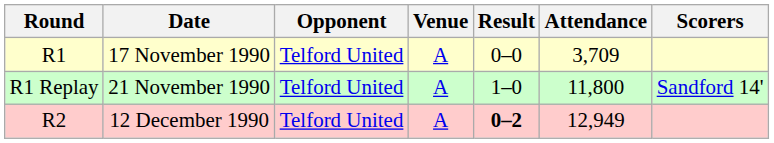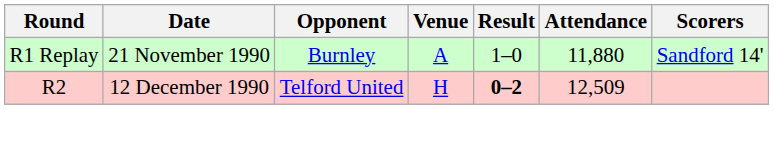- row: R1 | 17 November 1990 | Telford United | A | 0–0 | 3,709
21 November 1990 | Opponent: Telford United -> Burnley
21 November 1990 | Attendance: 11,800 -> 11,880
12 December 1990 | Venue: A -> H
12 December 1990 | Attendance: 12,949 -> 12,509
